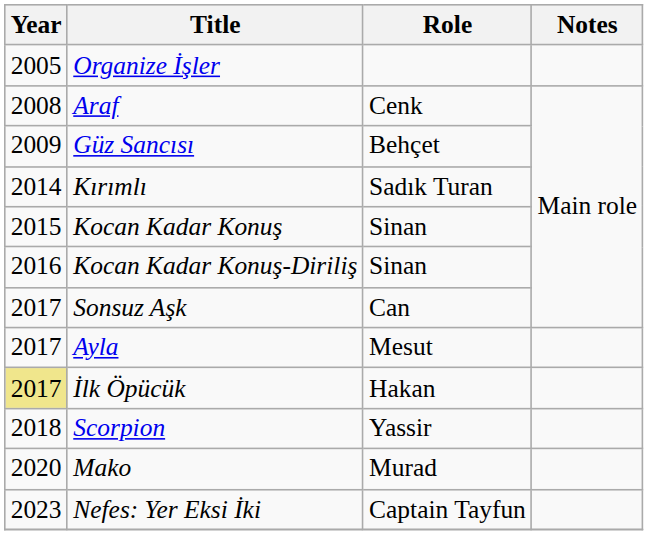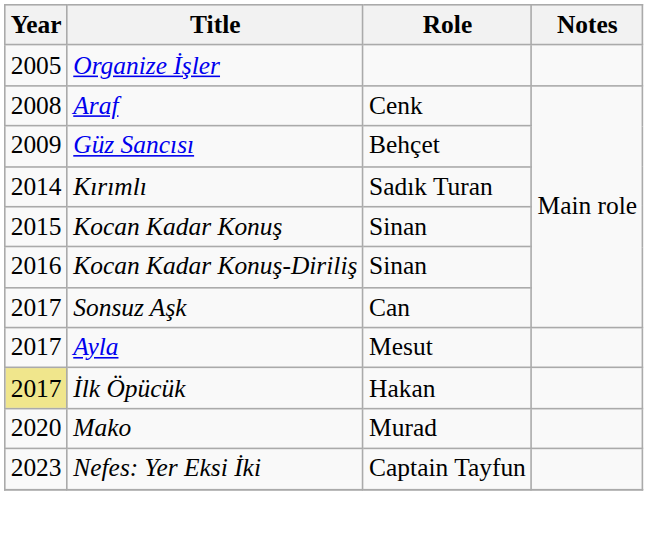- row: 2018 | Scorpion | Yassir
